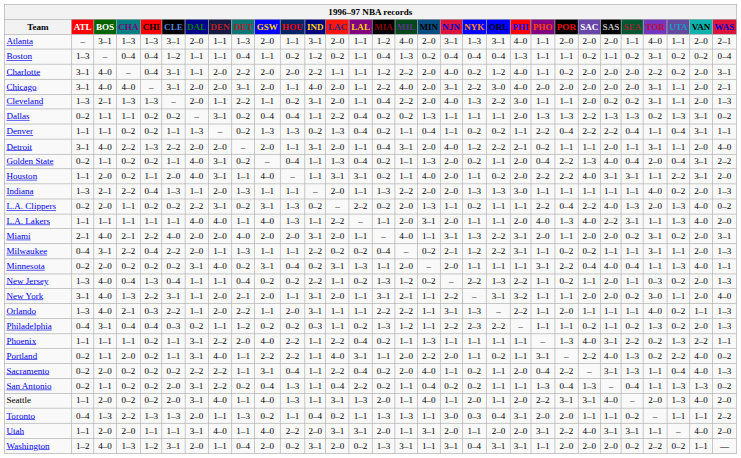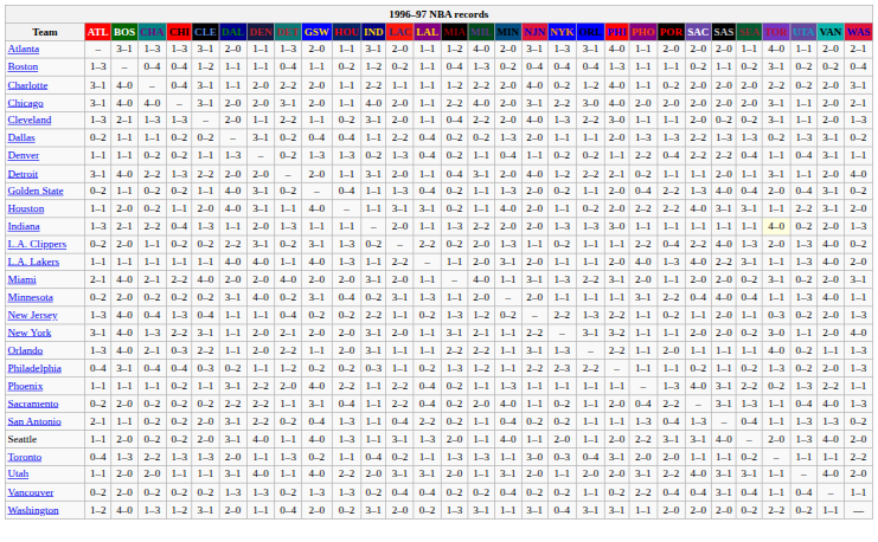Charlotte | HOU: 2–0 -> 1–1
Dallas | NJN: 1–1 -> 2–0
Golden State | WAS: 2–2 -> 0–2
Indiana | TOR: no background -> lightyellow background
- row: Milwaukee | 0–4 | 3–1 | 2–2 | 0–4 | 2–2 | 2–0 | 1–1 | 1–3 | 1–1 | 1–1 | 2–2 | 0–2 | 0–2 | 0–4 | – | 0–2 | 2–1 | 1–2 | 2–2 | 3–1 | 1–1 | 0–2 | 0–2 | 1–1 | 1–1 | 3–1 | 1–1 | 2–0 | 1–3
New York | HOU: 1–1 -> 2–0
- row: Portland | 0–2 | 1–1 | 2–0 | 0–2 | 1–1 | 3–1 | 4–0 | 1–1 | 2–2 | 2–2 | 1–1 | 4–0 | 3–1 | 1–1 | 2–0 | 2–2 | 2–0 | 1–1 | 0–2 | 1–1 | 3–1 | – | 2–2 | 4–0 | 1–3 | 0–2 | 2–2 | 4–0 | 0–2
San Antonio | ATL: 0–2 -> 2–1
+ row: Vancouver | 0–2 | 2–0 | 0–2 | 0–2 | 0–2 | 1–3 | 1–3 | 0–2 | 1–3 | 1–3 | 0–2 | 0–4 | 0–4 | 0–2 | 0–2 | 0–4 | 0–2 | 0–2 | 1–1 | 0–2 | 2–2 | 0–4 | 0–4 | 3–1 | 0–4 | 1–1 | 0–4 | – | 1–1
